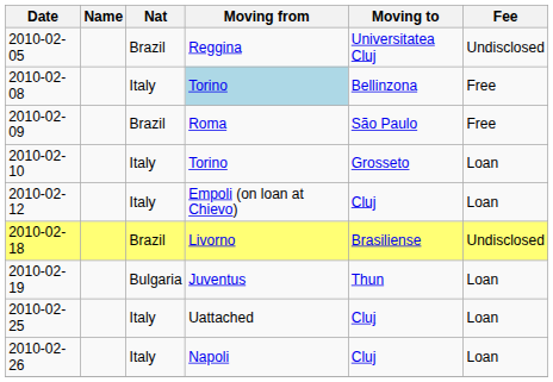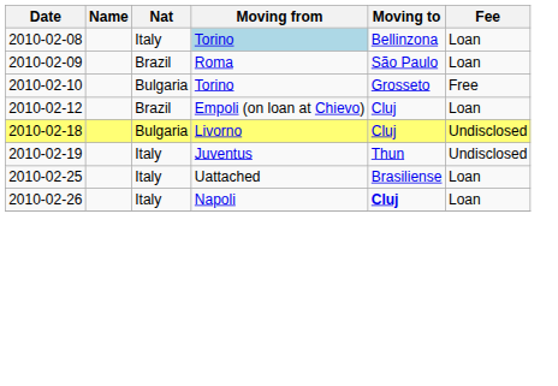- row: 2010-02-05 | Brazil | Reggina | Universitatea Cluj | Undisclosed
2010-02-08 | Fee: Free -> Loan
2010-02-09 | Fee: Free -> Loan
2010-02-10 | Nat: Italy -> Bulgaria
2010-02-10 | Fee: Loan -> Free
2010-02-12 | Nat: Italy -> Brazil
2010-02-18 | Nat: Brazil -> Bulgaria
2010-02-18 | Moving to: Brasiliense -> Cluj
2010-02-19 | Nat: Bulgaria -> Italy
2010-02-19 | Fee: Loan -> Undisclosed
2010-02-25 | Moving to: Cluj -> Brasiliense
2010-02-26 | Moving to: normal -> bold
